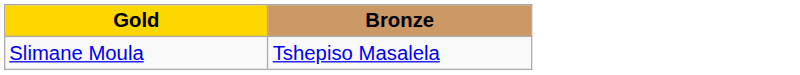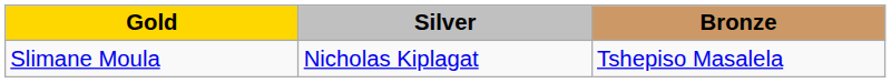+ column: Silver | Nicholas Kiplagat
